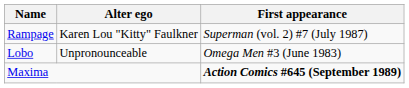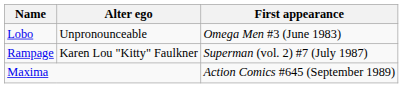rows swapped: Lobo <-> Rampage
Maxima | First appearance: bold -> normal
